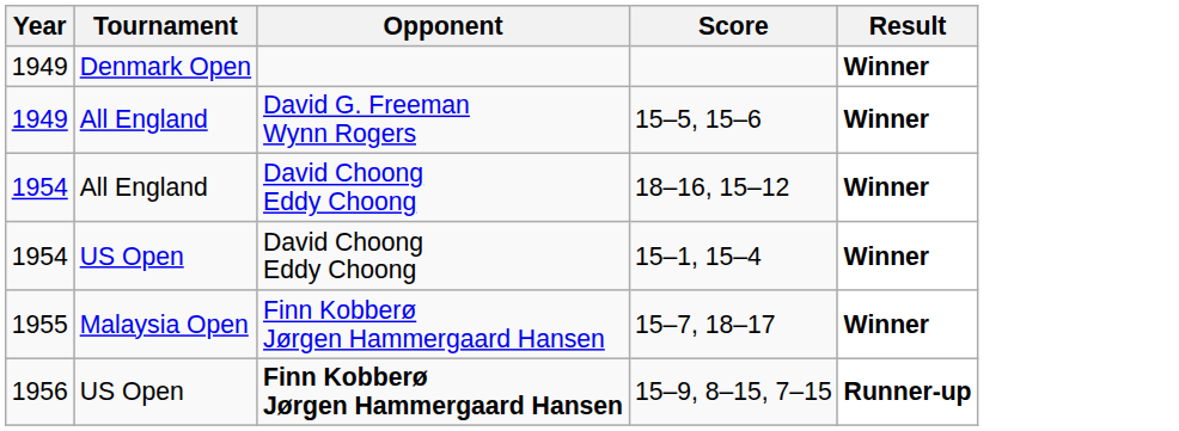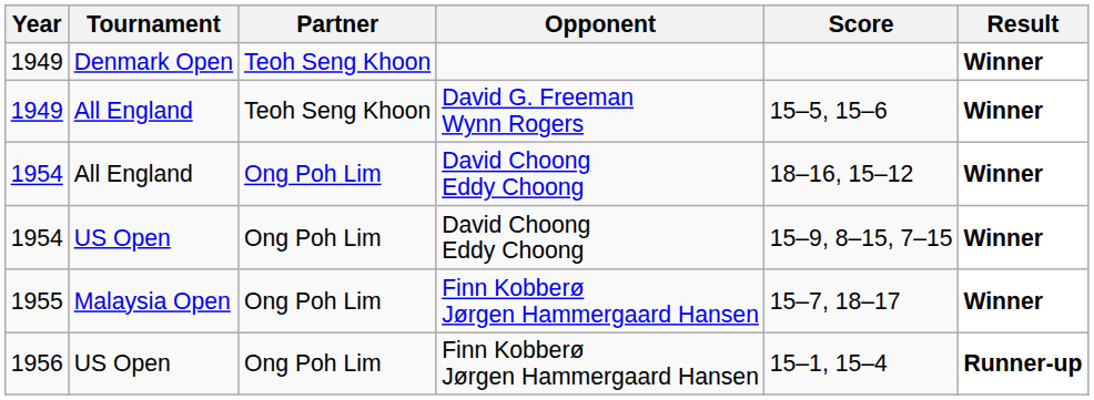+ column: Partner | Teoh Seng Khoon | Teoh Seng Khoon | Ong Poh Lim | Ong Poh Lim | Ong Poh Lim | Ong Poh Lim
1954 / US Open | Score: 15–1, 15–4 -> 15–9, 8–15, 7–15
1956 | Opponent: bold -> normal
1956 | Score: 15–9, 8–15, 7–15 -> 15–1, 15–4
